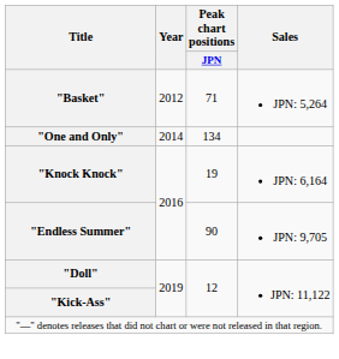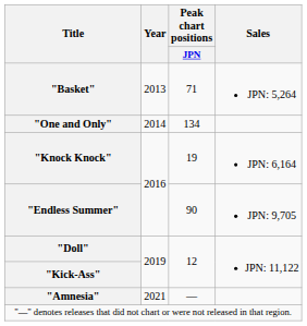"Basket" | Year: 2012 -> 2013
+ row: "Amnesia" | 2021 | —
